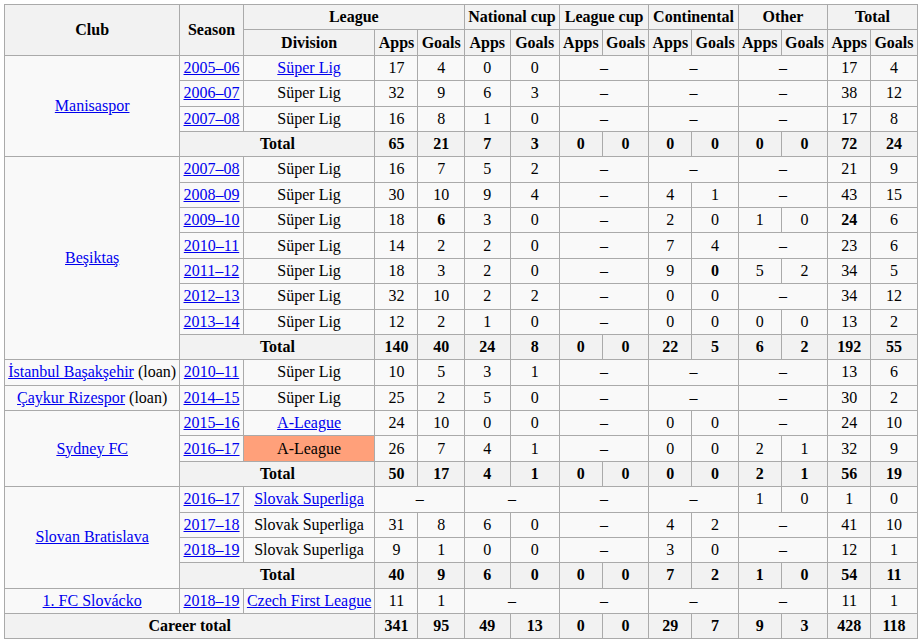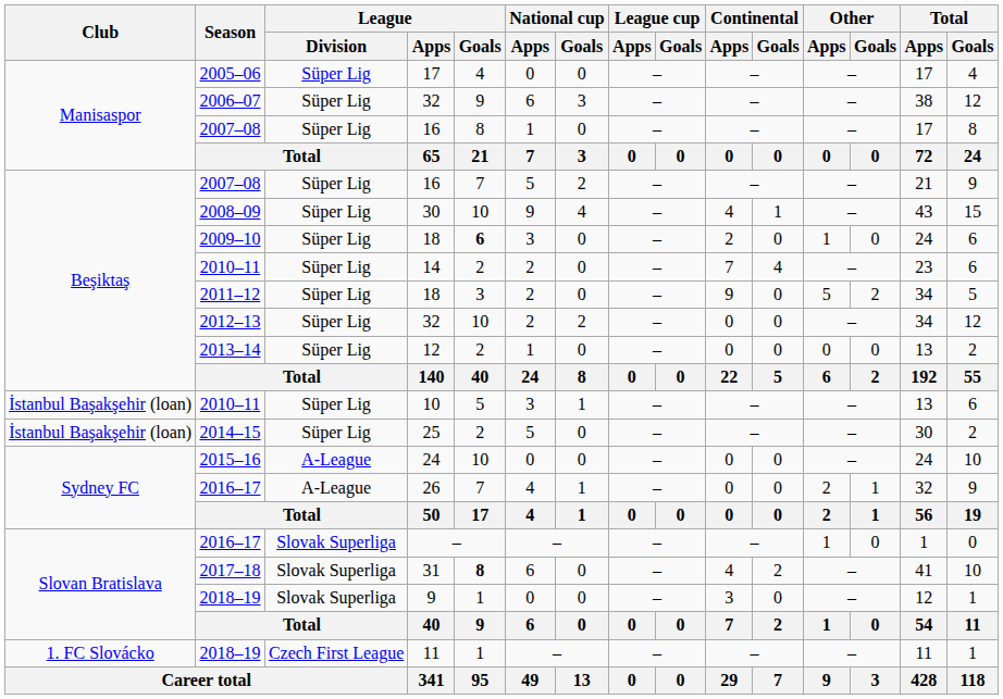2009–10 / 18 | Total / Apps: bold -> normal
2011–12 / 18 | Continental / Goals: bold -> normal
25 | Club: Çaykur Rizespor (loan) -> İstanbul Başakşehir (loan)
26 | League / Division: lightsalmon background -> no background
31 | League / Goals: normal -> bold
